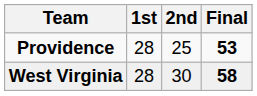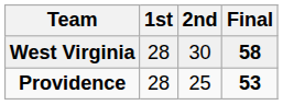rows swapped: West Virginia <-> Providence
